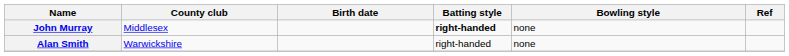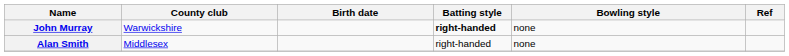John Murray | County club: Middlesex -> Warwickshire
Alan Smith | County club: Warwickshire -> Middlesex
